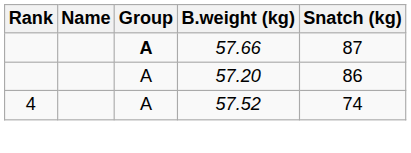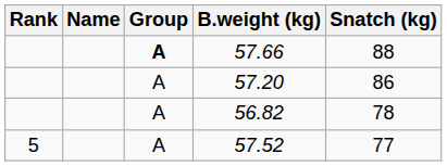57.66 | Snatch (kg): 87 -> 88
+ row: A | 56.82 | 78
57.52 | Rank: 4 -> 5
57.52 | Snatch (kg): 74 -> 77
